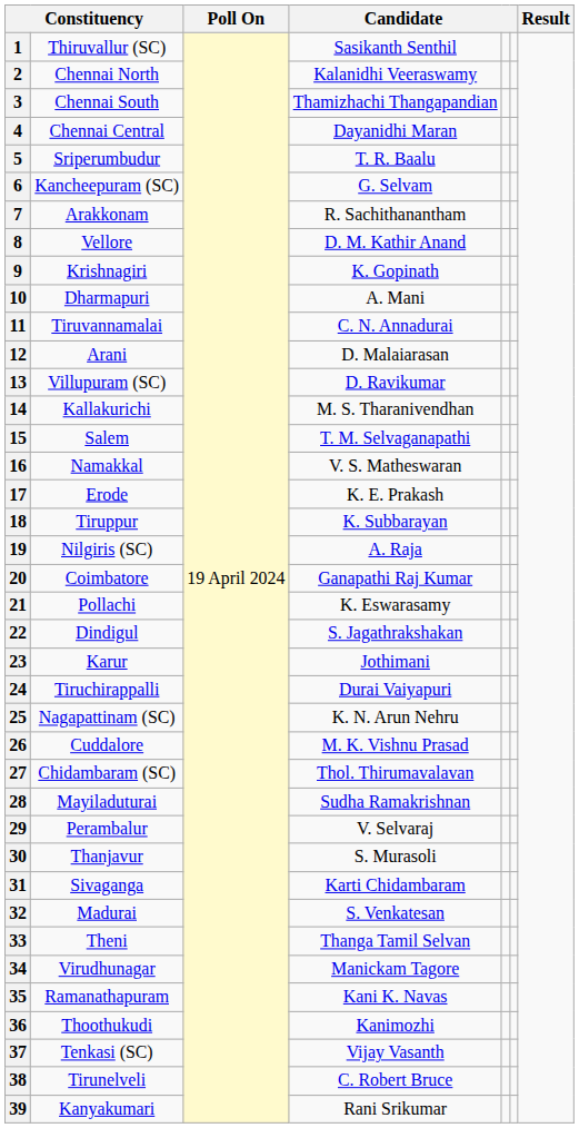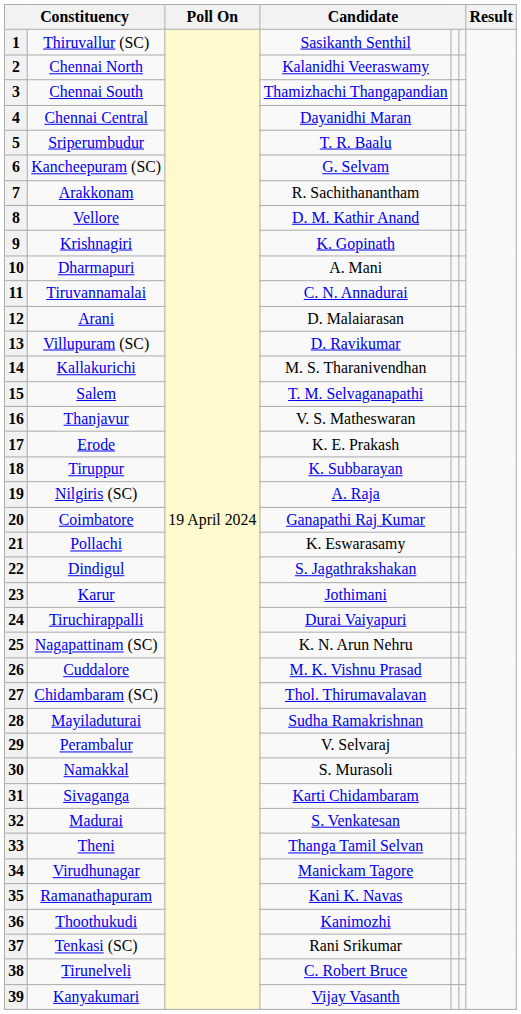16 | column 2: Namakkal -> Thanjavur
30 | column 2: Thanjavur -> Namakkal
37 | column 4: Vijay Vasanth -> Rani Srikumar
39 | column 4: Rani Srikumar -> Vijay Vasanth
